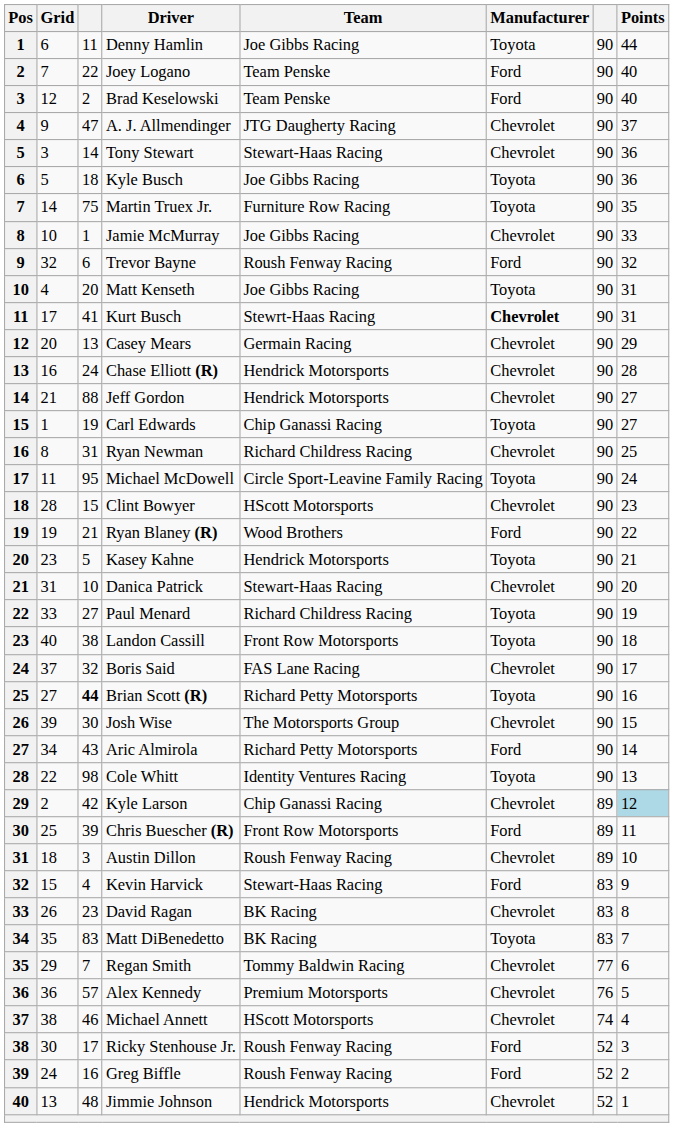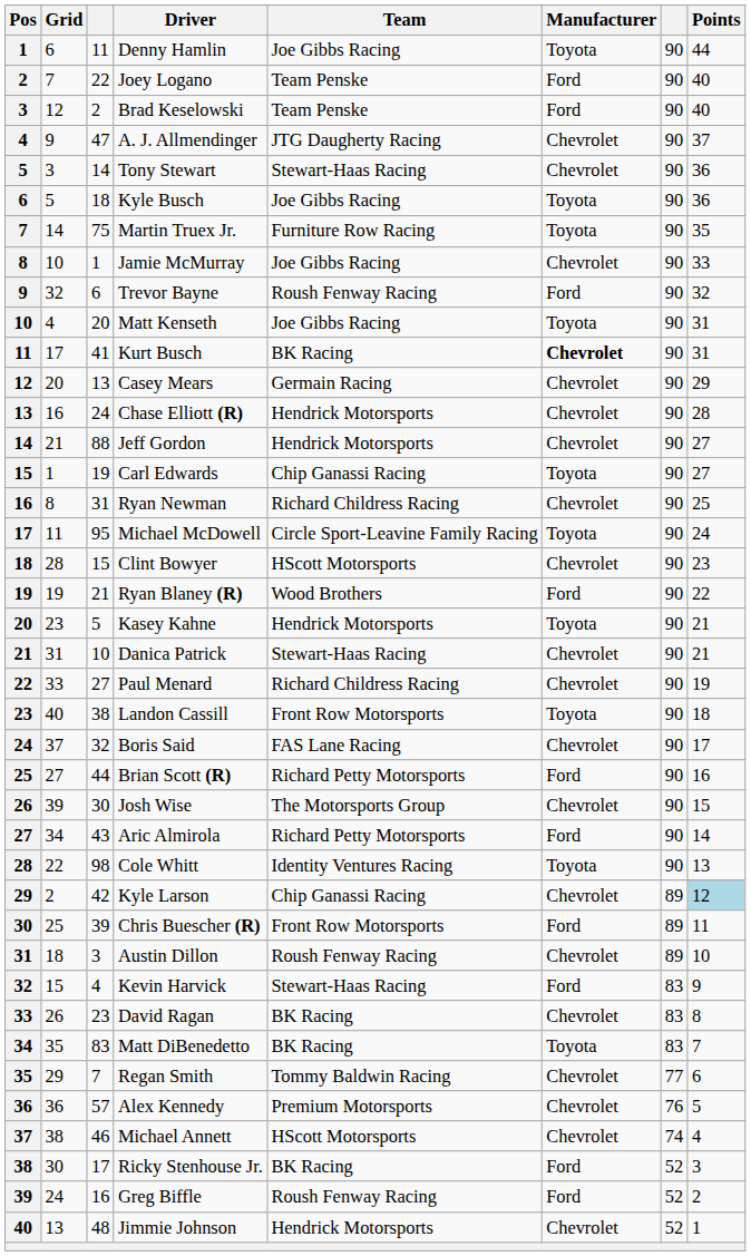Kurt Busch | Team: Stewrt-Haas Racing -> BK Racing
Danica Patrick | Points: 20 -> 21
Paul Menard | Manufacturer: Toyota -> Chevrolet
Brian Scott (R) | column 3: bold -> normal
Brian Scott (R) | Manufacturer: Toyota -> Ford
Ricky Stenhouse Jr. | Team: Roush Fenway Racing -> BK Racing
